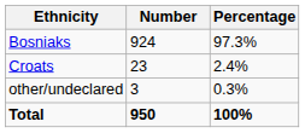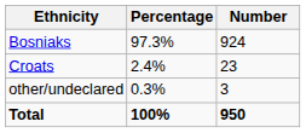columns swapped: Number <-> Percentage
